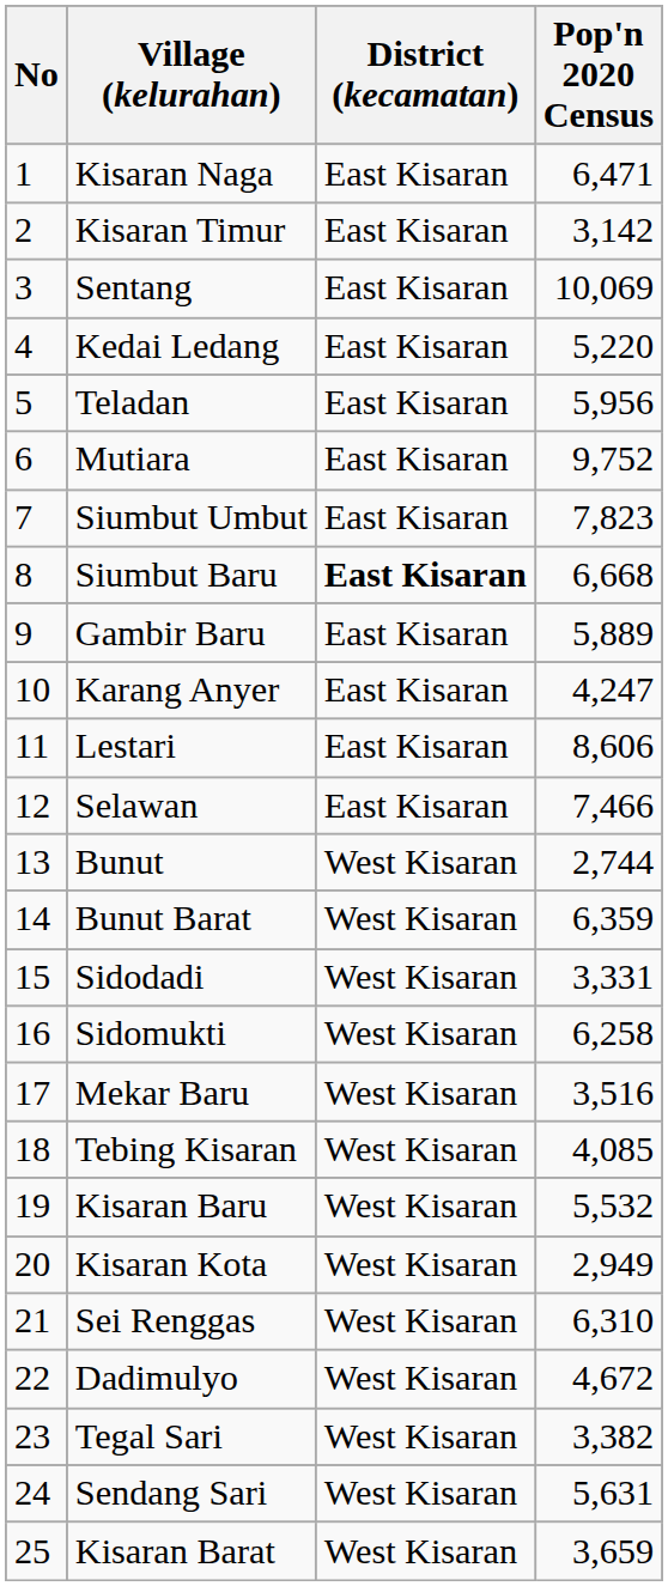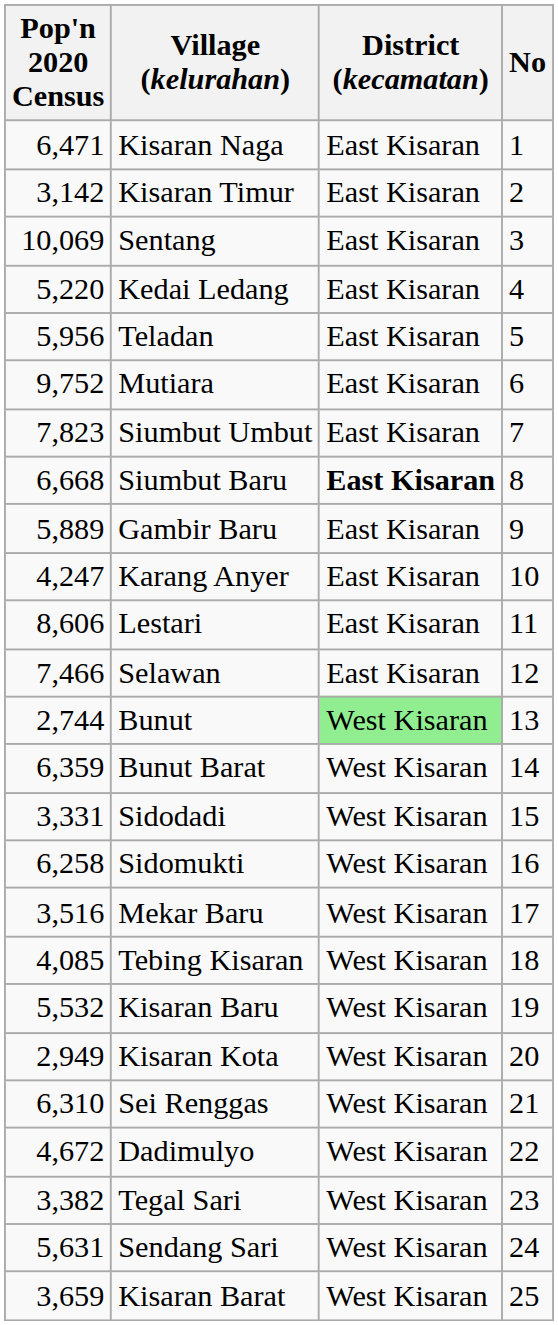columns swapped: No <-> Pop'n 2020 Census
Bunut | District (kecamatan): no background -> lightgreen background
